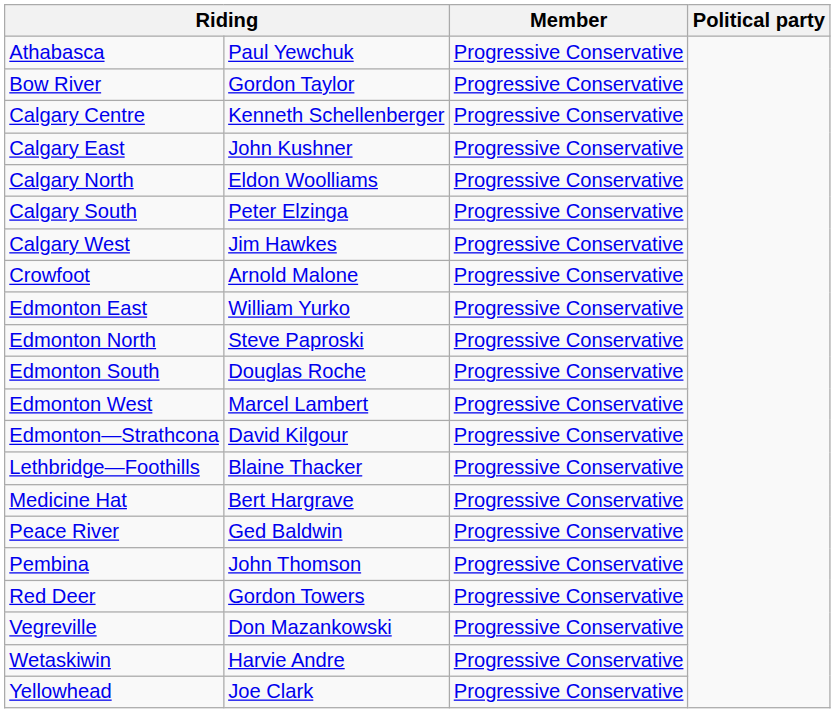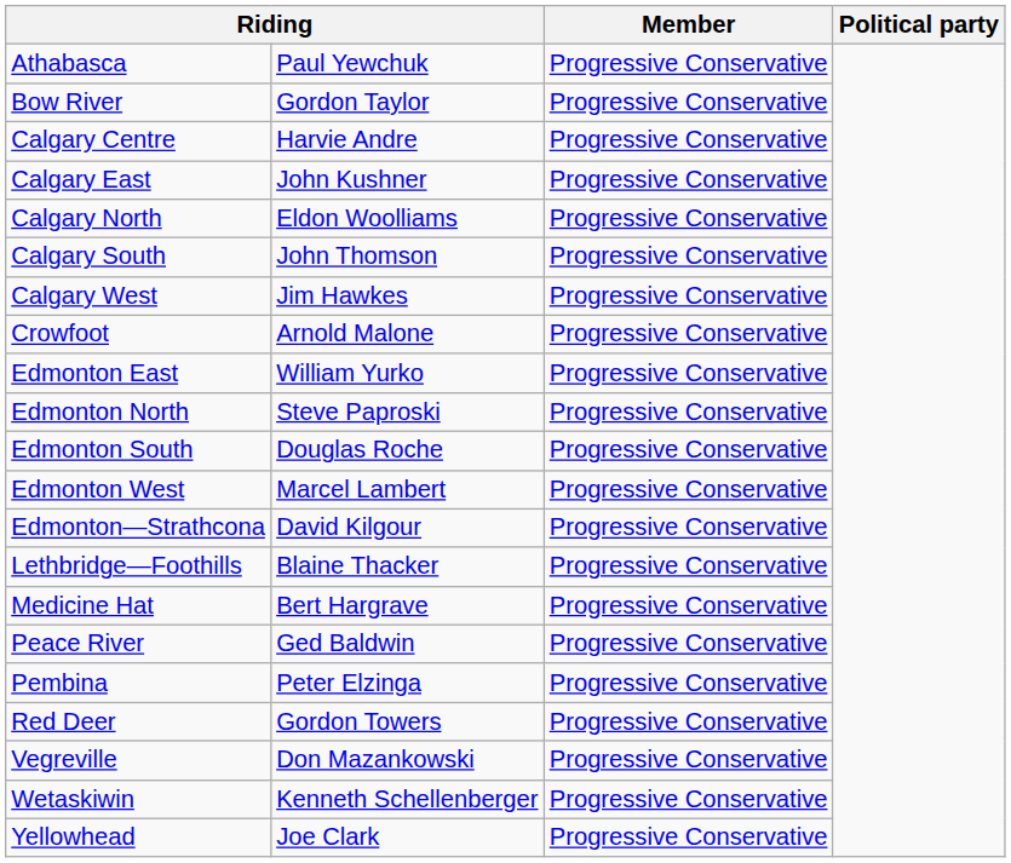Calgary Centre | column 2: Kenneth Schellenberger -> Harvie Andre
Calgary South | column 2: Peter Elzinga -> John Thomson
Pembina | column 2: John Thomson -> Peter Elzinga
Wetaskiwin | column 2: Harvie Andre -> Kenneth Schellenberger
